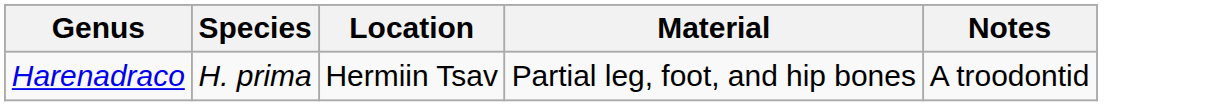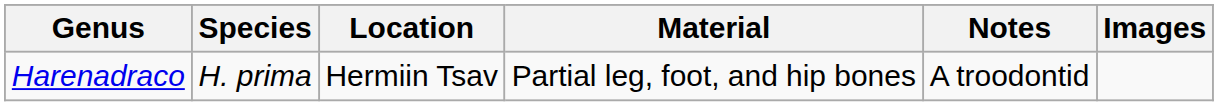+ column: Images
